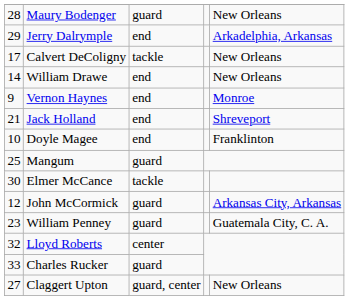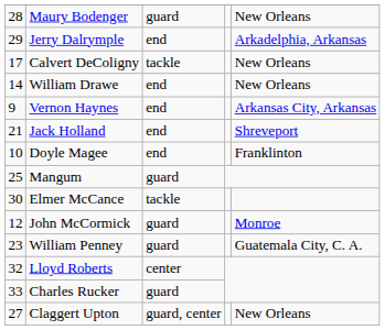Vernon Haynes | column 5: Monroe -> Arkansas City, Arkansas
John McCormick | column 5: Arkansas City, Arkansas -> Monroe
